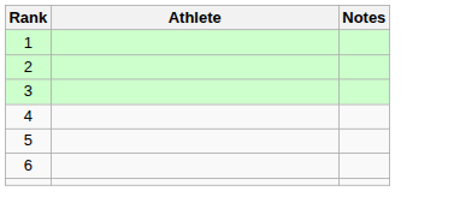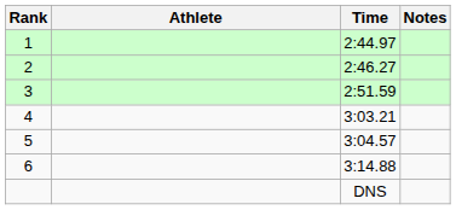+ column: Time | 2:44.97 | 2:46.27 | 2:51.59 | 3:03.21 | 3:04.57 | 3:14.88 | DNS
